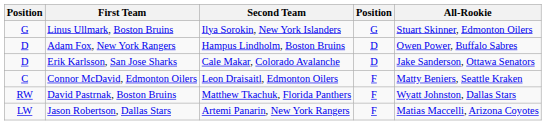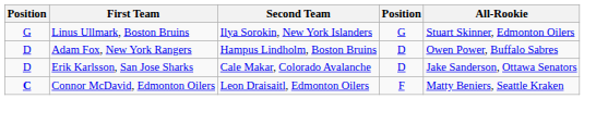Connor McDavid, Edmonton Oilers | column 1: normal -> bold
- row: RW | David Pastrnak, Boston Bruins | Matthew Tkachuk, Florida Panthers | F | Wyatt Johnston, Dallas Stars
- row: LW | Jason Robertson, Dallas Stars | Artemi Panarin, New York Rangers | F | Matias Maccelli, Arizona Coyotes
